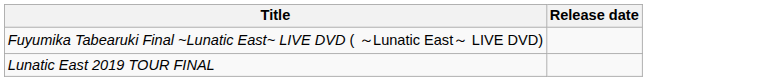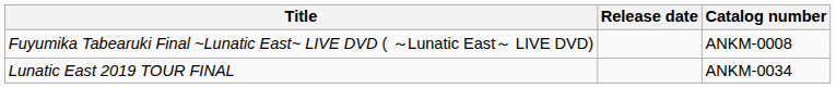+ column: Catalog number | ANKM-0008 | ANKM-0034
